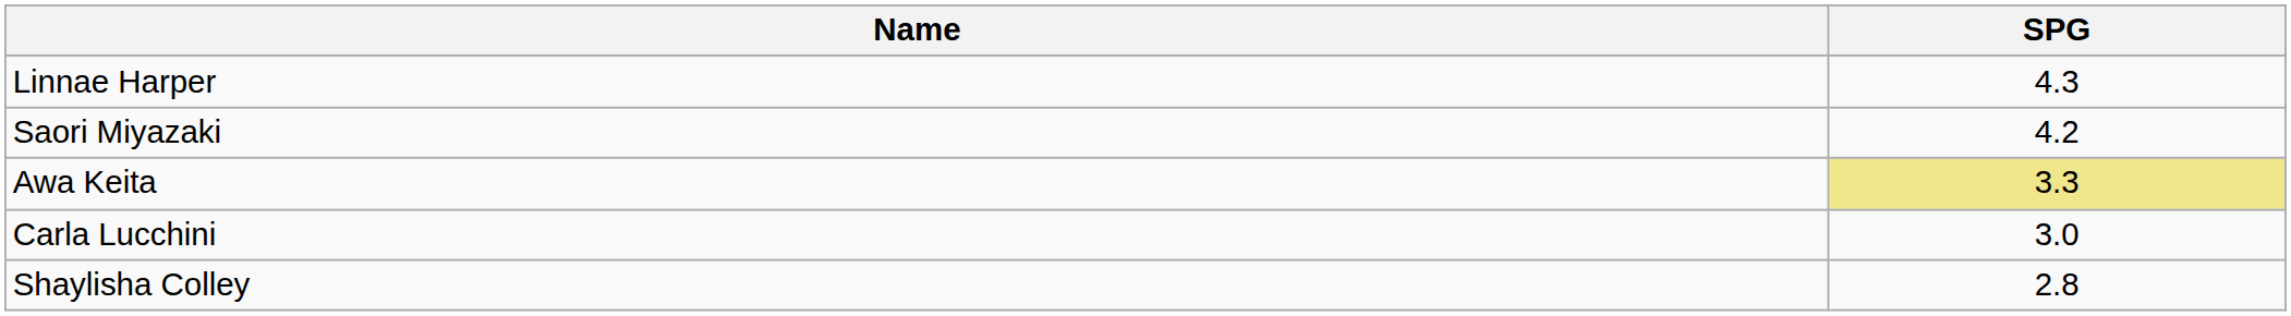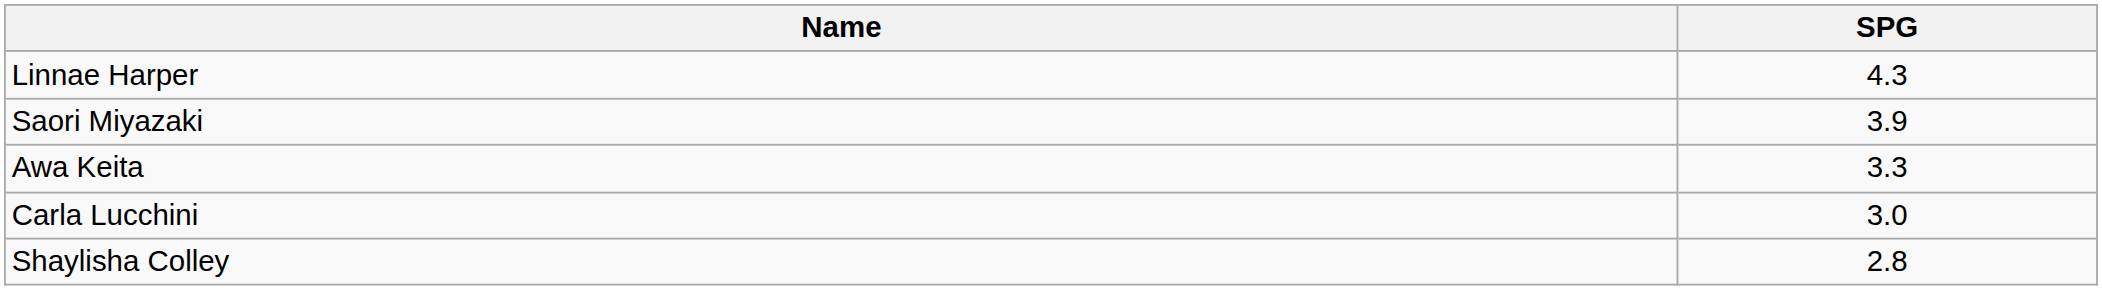Saori Miyazaki | SPG: 4.2 -> 3.9
Awa Keita | SPG: khaki background -> no background
